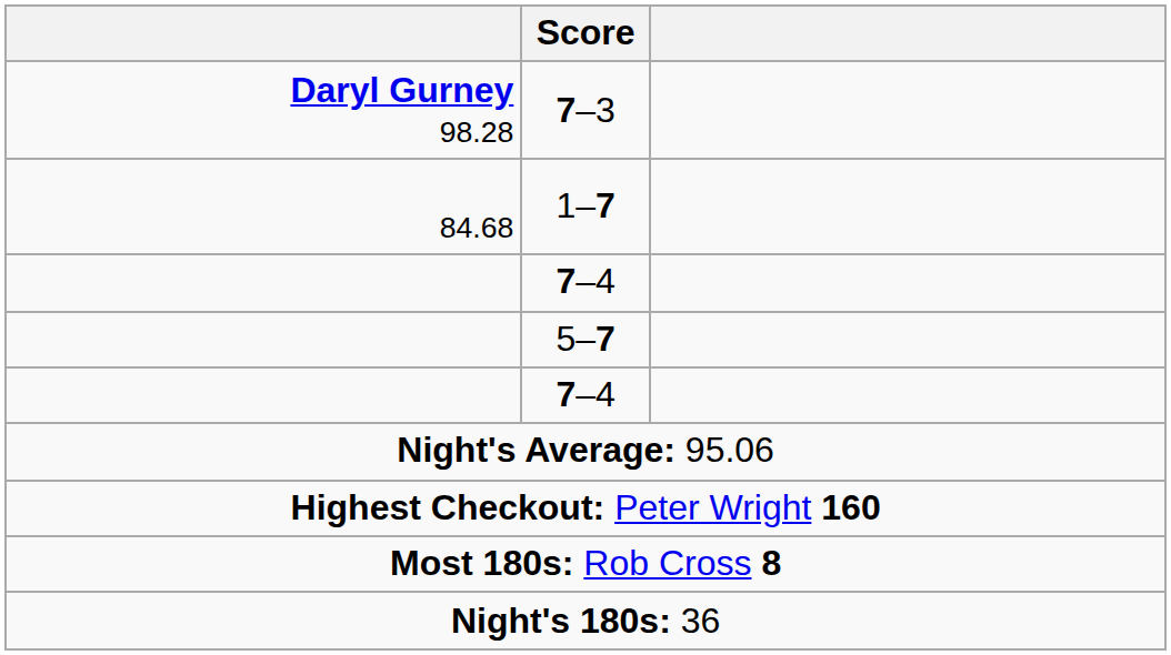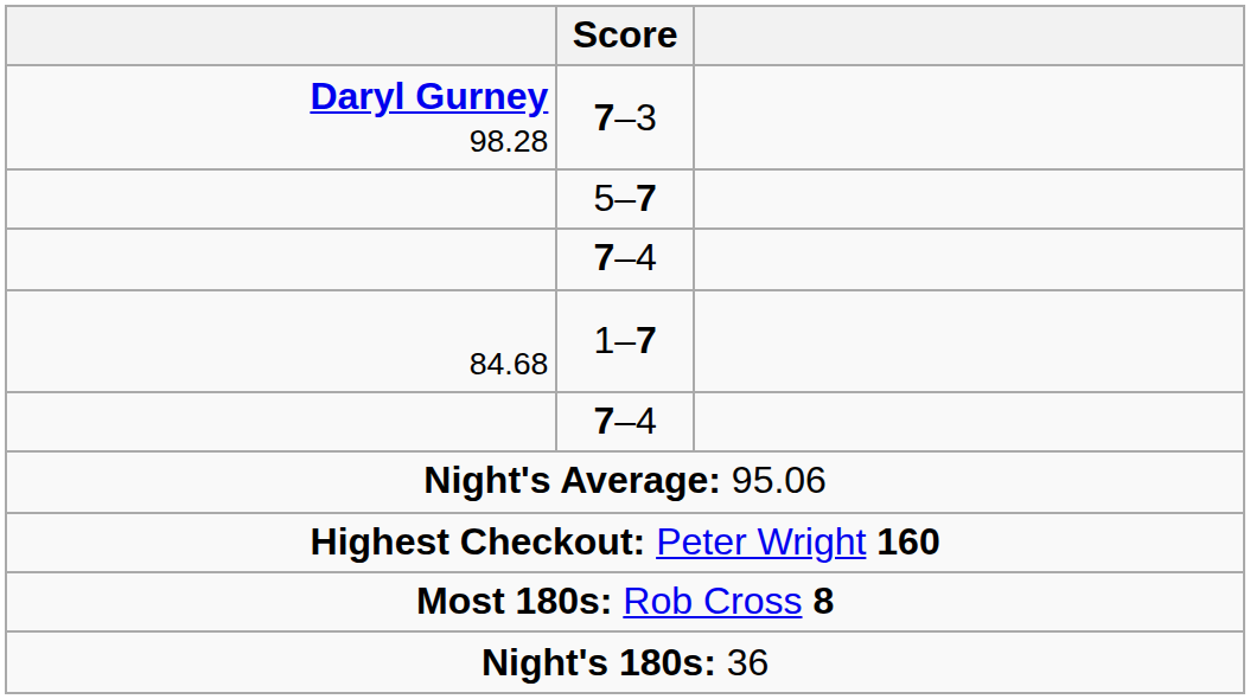rows swapped: 5–7 <-> 1–7
